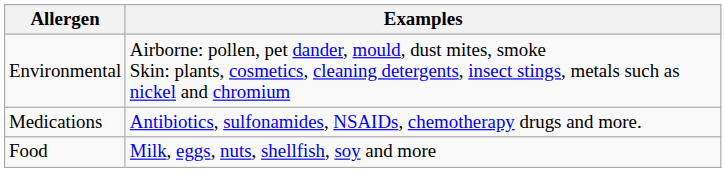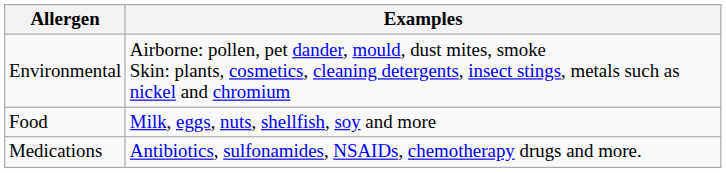rows swapped: Food <-> Medications
